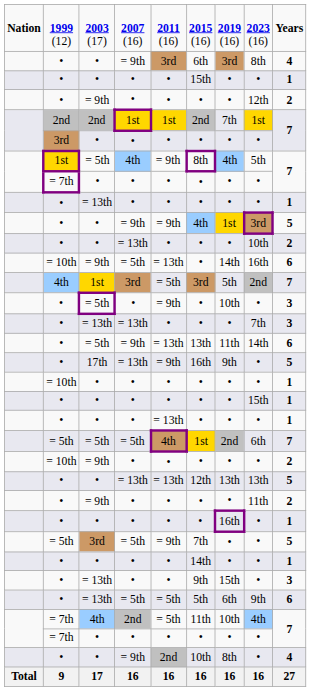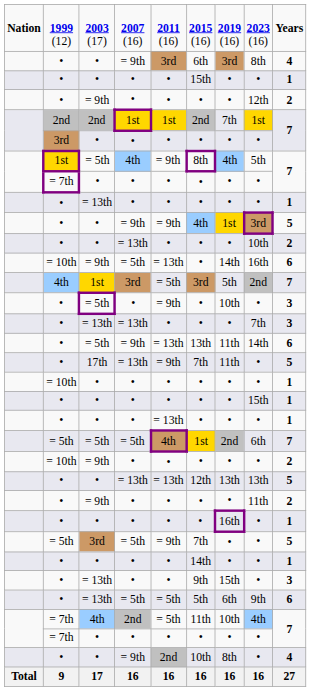17th | column 6: 16th -> 7th
17th | column 7: 9th -> 11th
